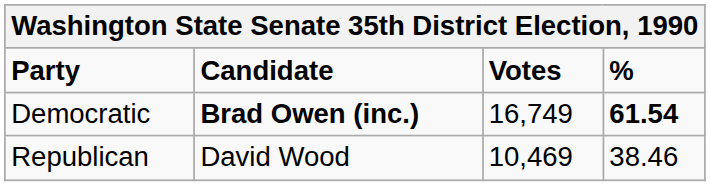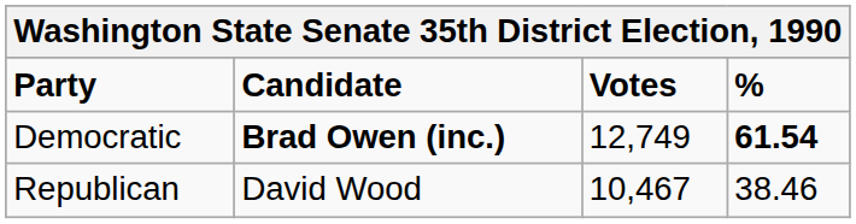Democratic | Votes: 16,749 -> 12,749
Republican | Votes: 10,469 -> 10,467
